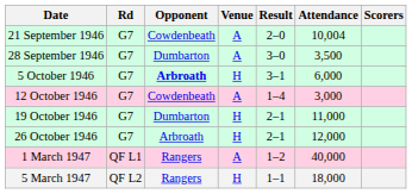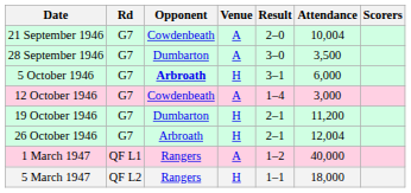19 October 1946 | Attendance: 11,000 -> 11,200
26 October 1946 | Attendance: 12,000 -> 12,004
